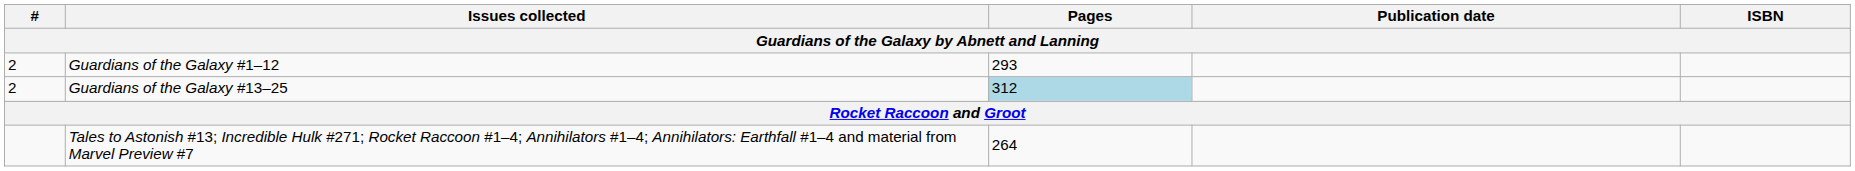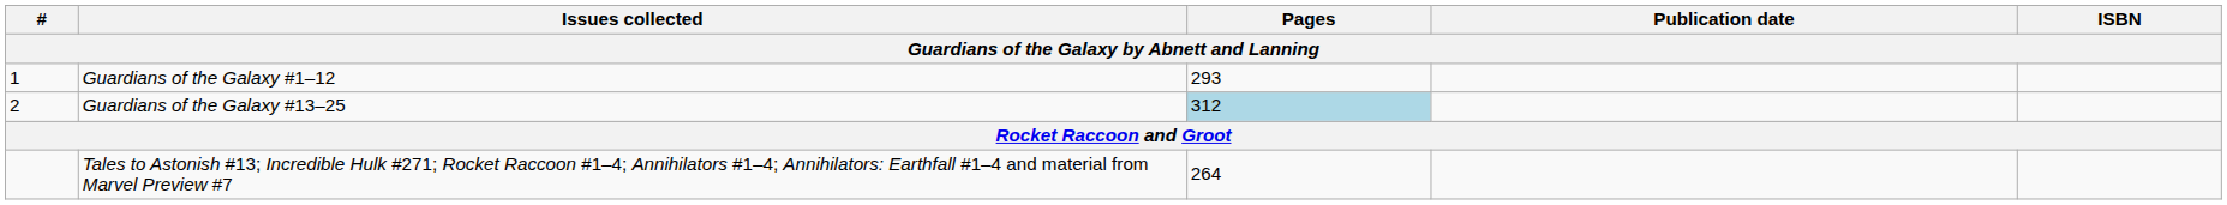Guardians of the Galaxy #1–12 | #: 2 -> 1
